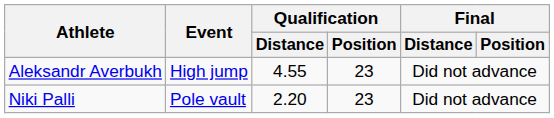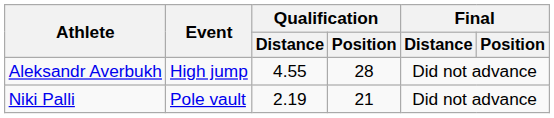Aleksandr Averbukh | Qualification / Position: 23 -> 28
Niki Palli | Qualification / Distance: 2.20 -> 2.19
Niki Palli | Qualification / Position: 23 -> 21
